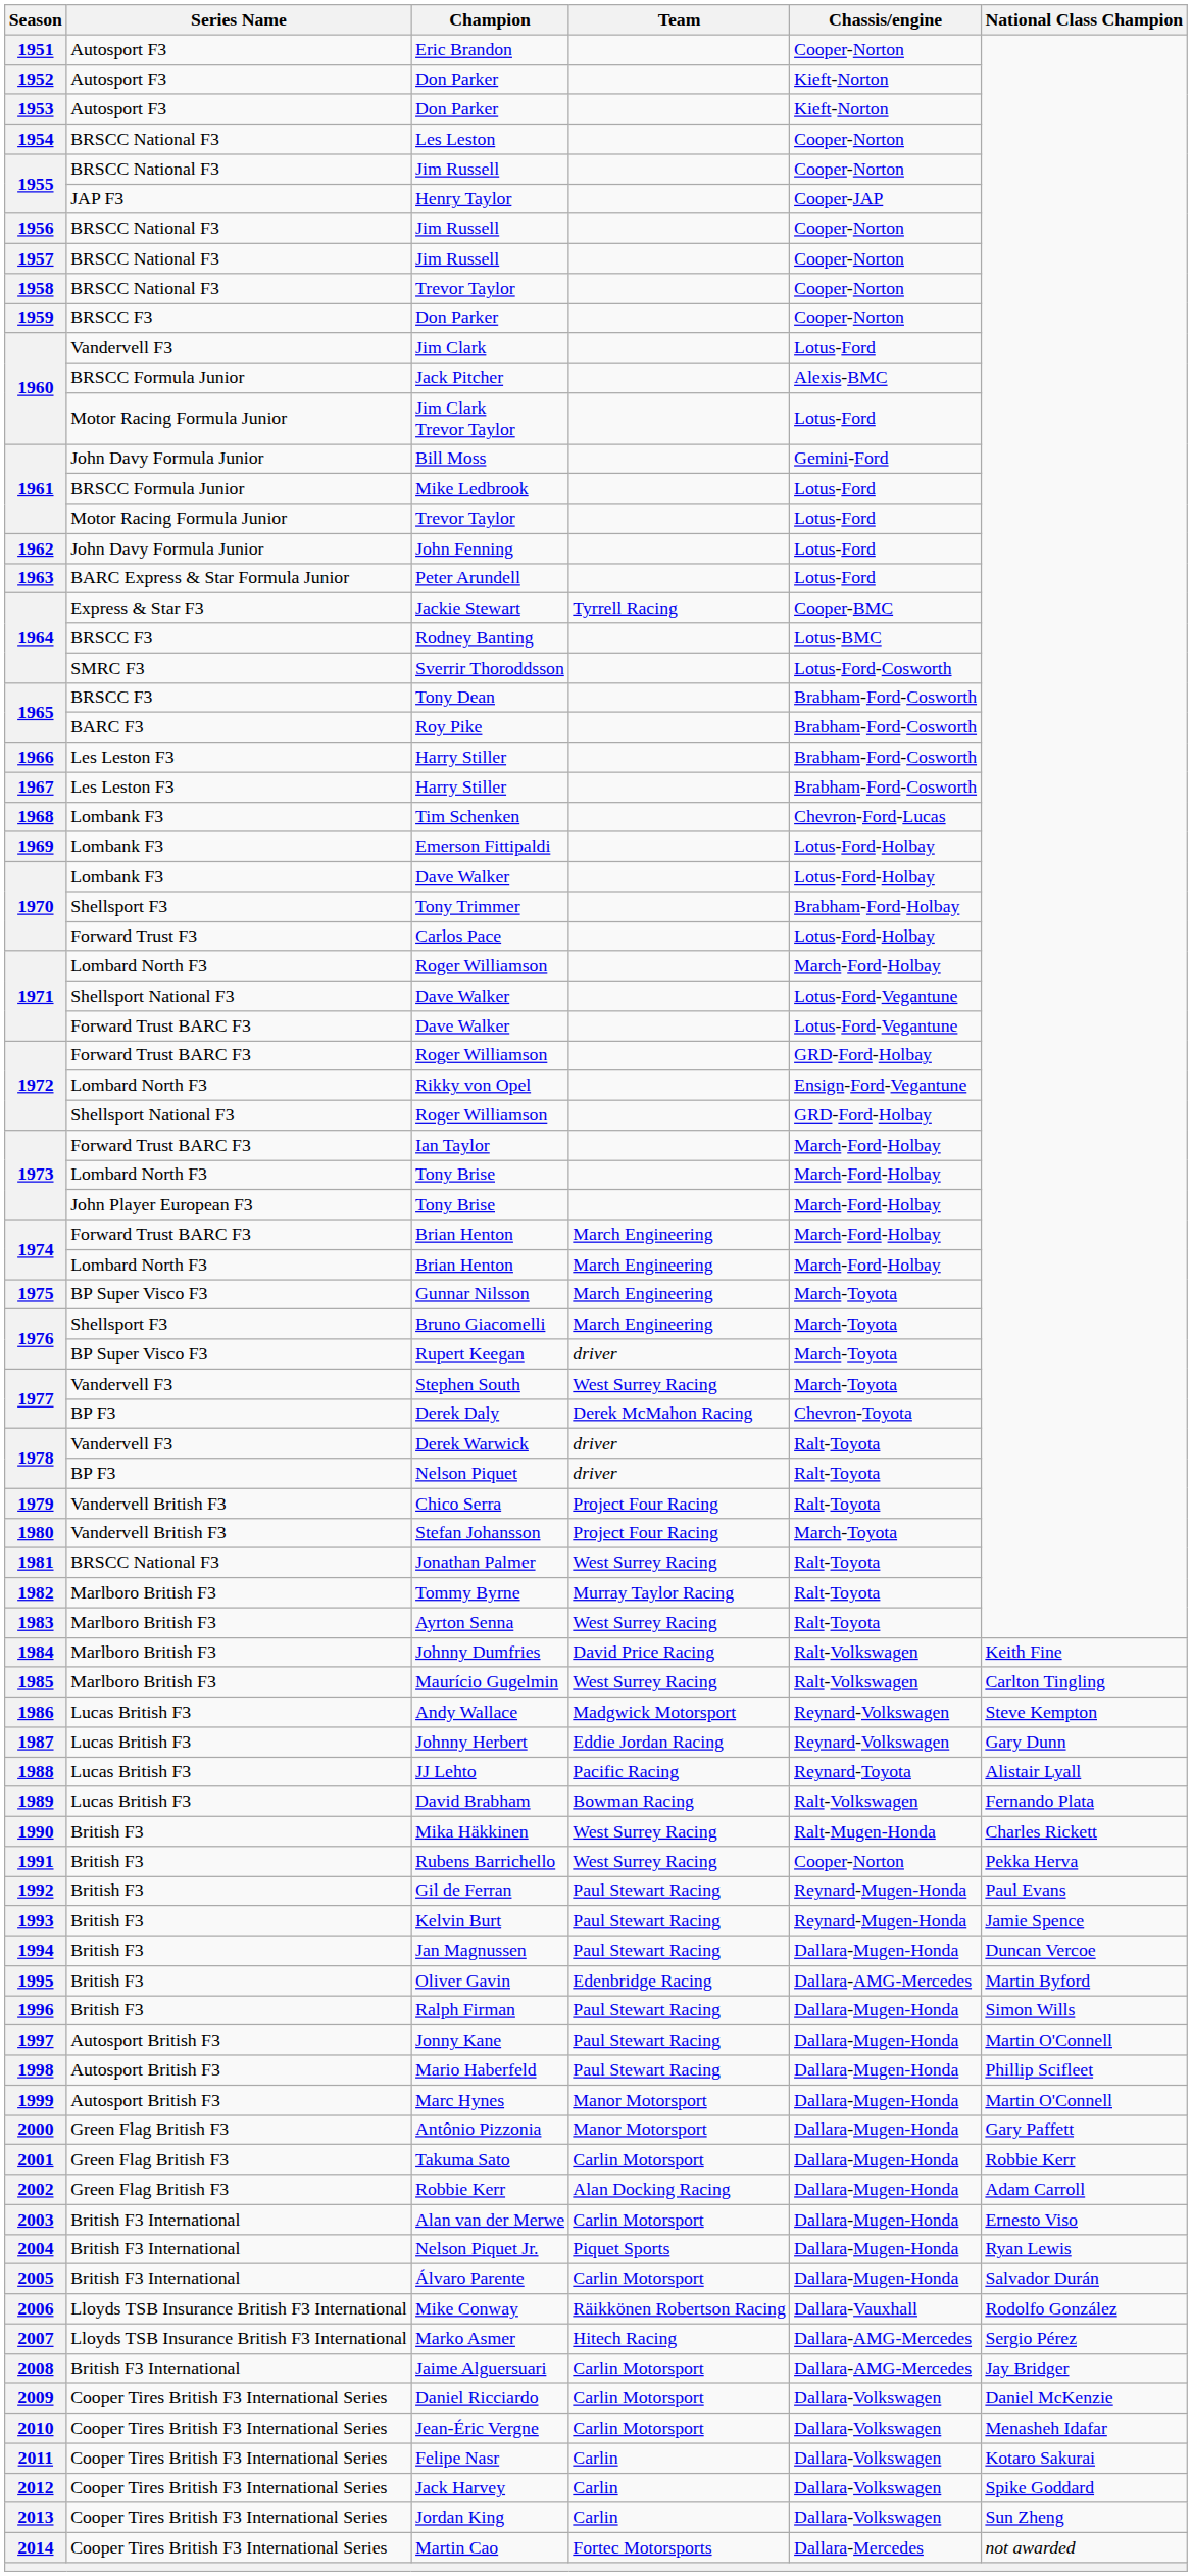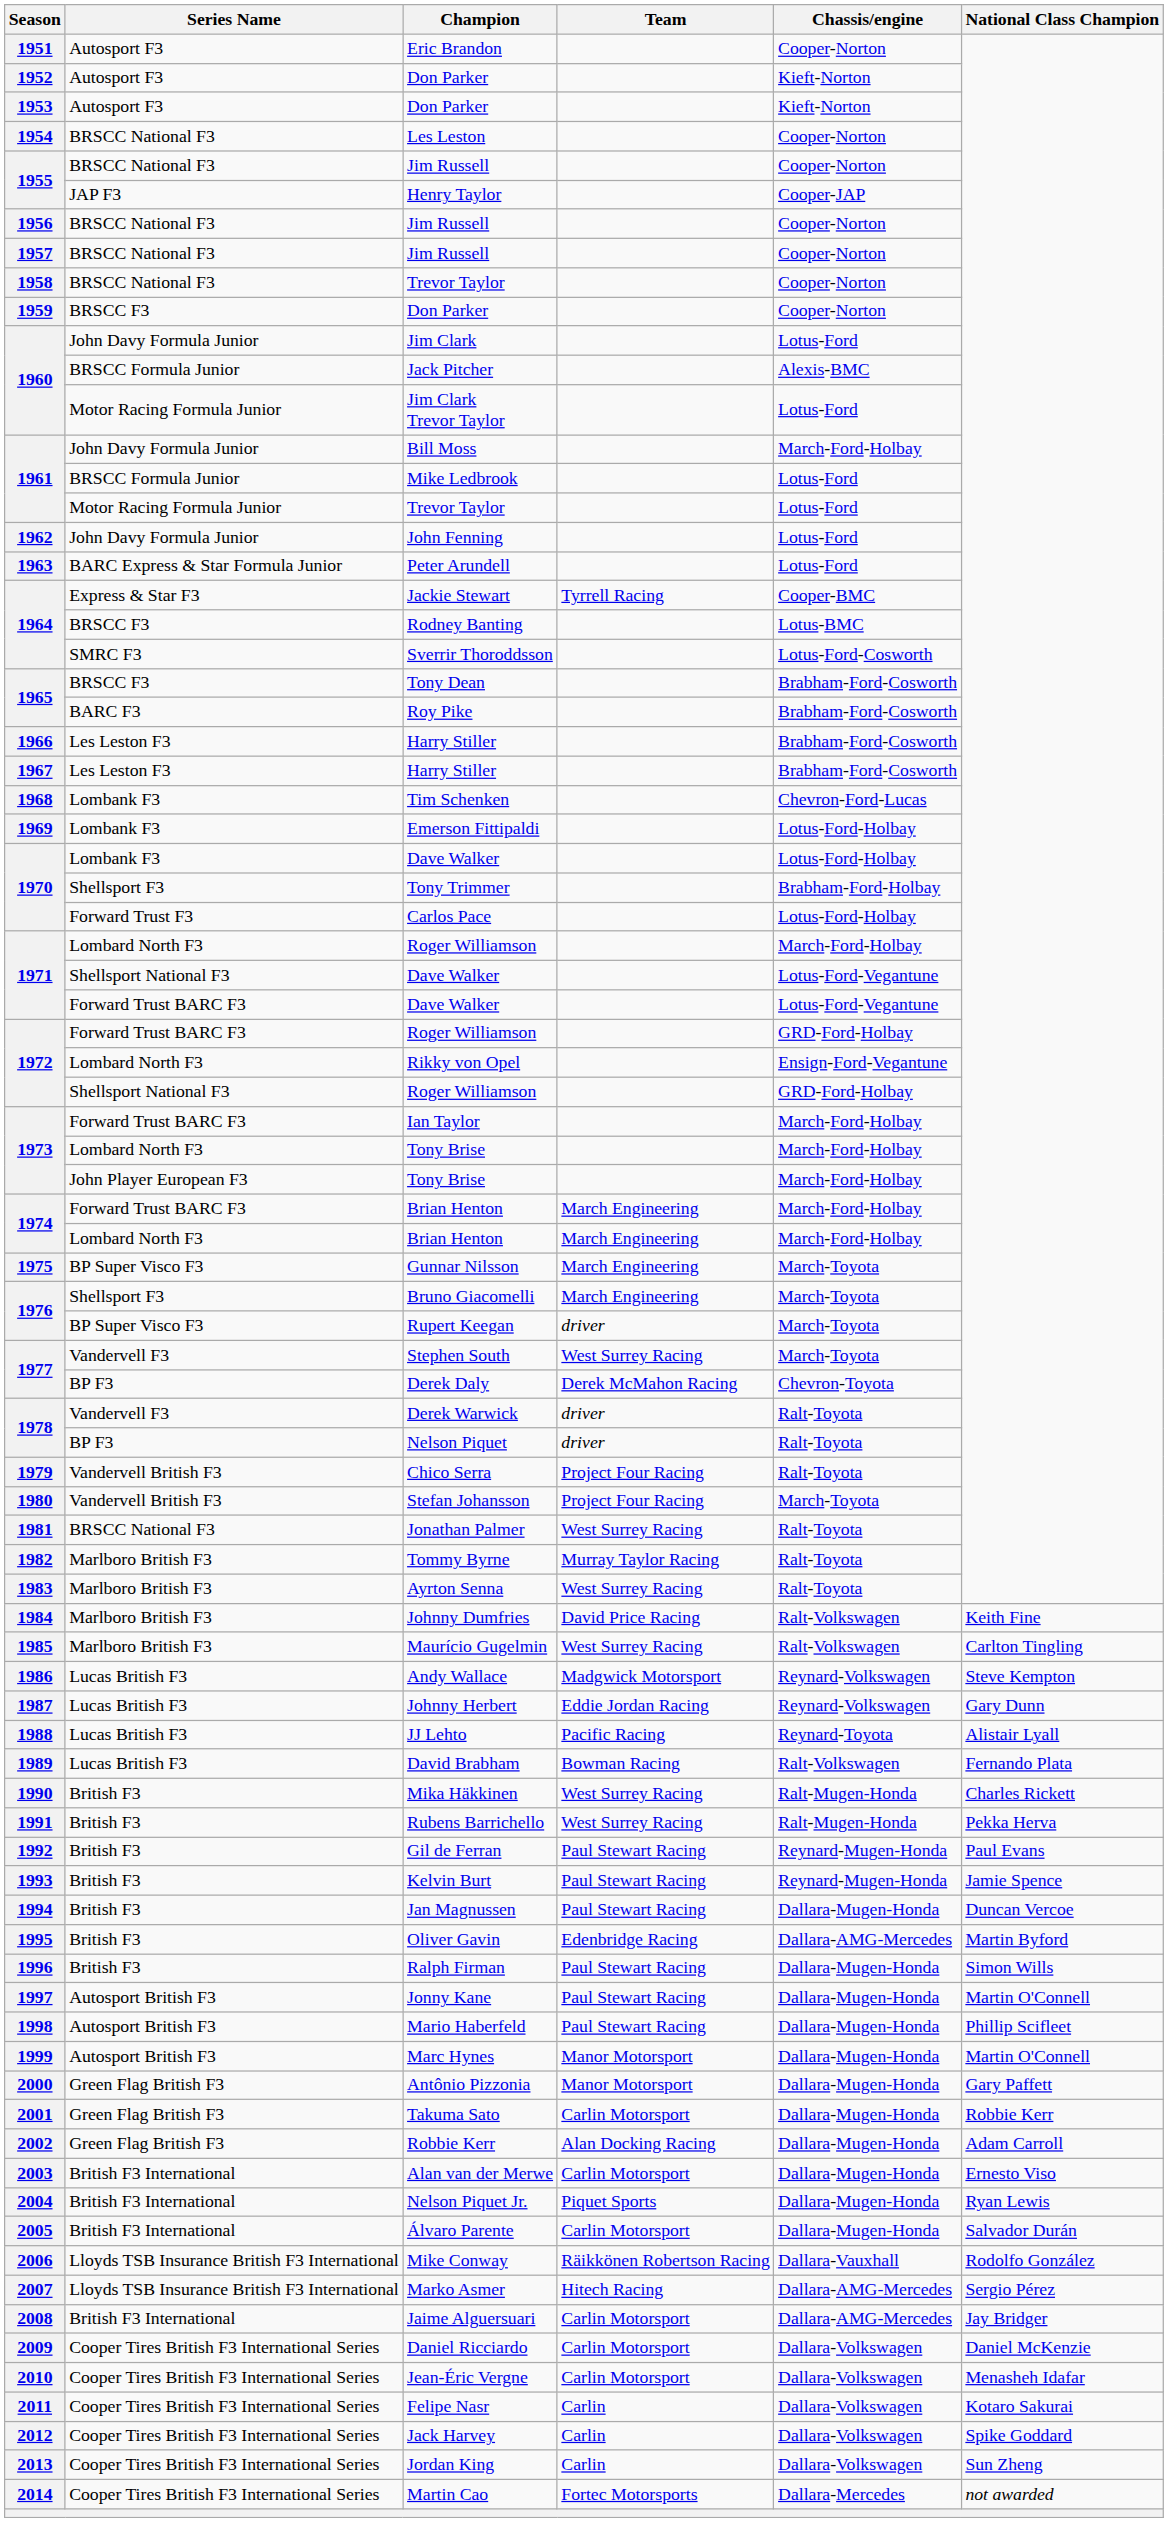Jim Clark | Series Name: Vandervell F3 -> John Davy Formula Junior
Bill Moss | Chassis/engine: Gemini-Ford -> March-Ford-Holbay
Rubens Barrichello | Chassis/engine: Cooper-Norton -> Ralt-Mugen-Honda
